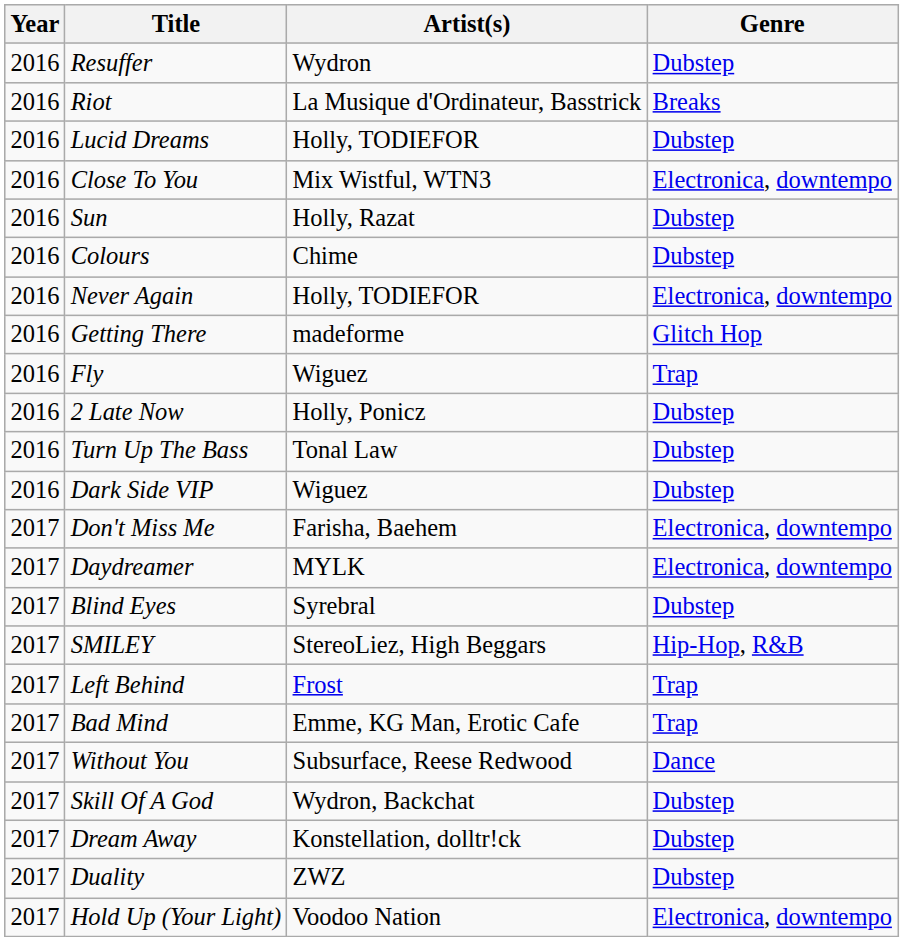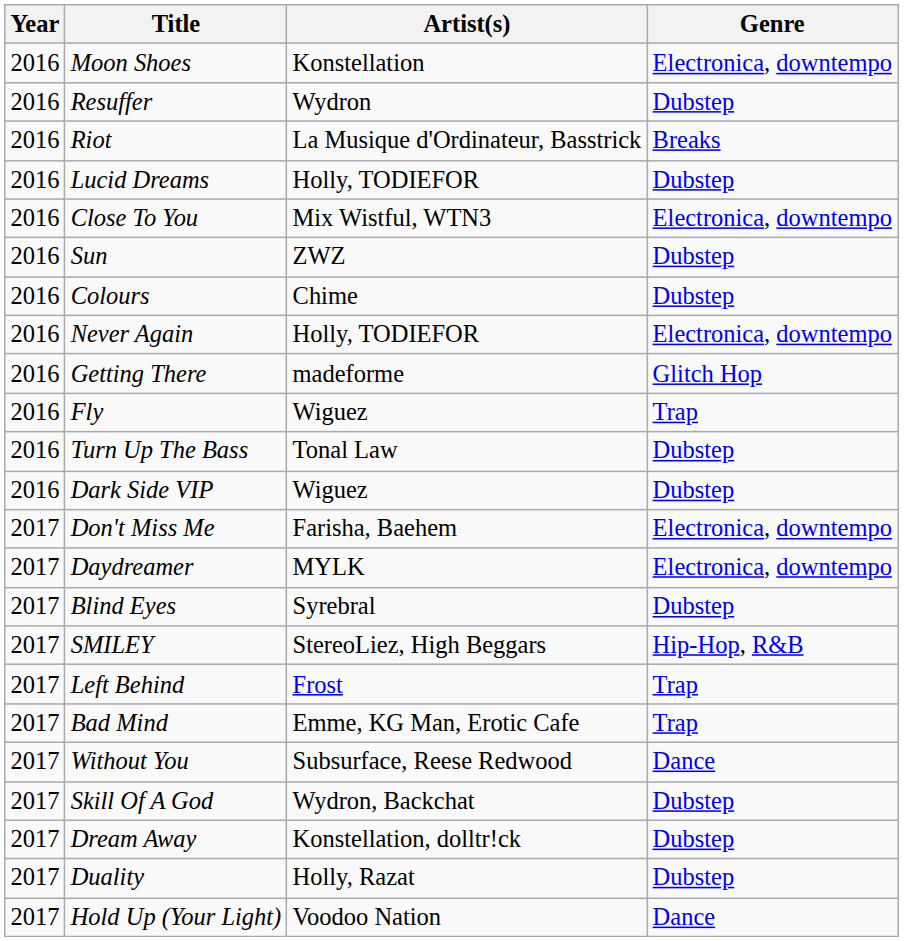+ row: 2016 | Moon Shoes | Konstellation | Electronica, downtempo
Sun | Artist(s): Holly, Razat -> ZWZ
- row: 2016 | 2 Late Now | Holly, Ponicz | Dubstep
Duality | Artist(s): ZWZ -> Holly, Razat
Hold Up (Your Light) | Genre: Electronica, downtempo -> Dance
